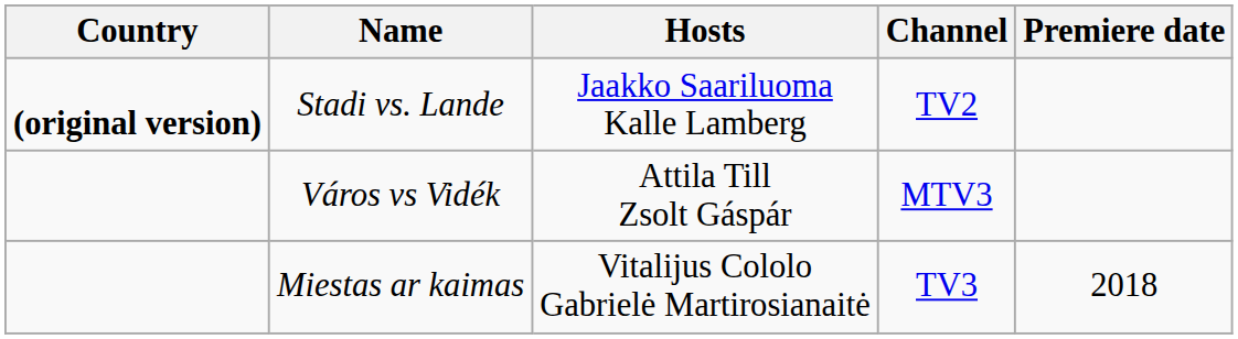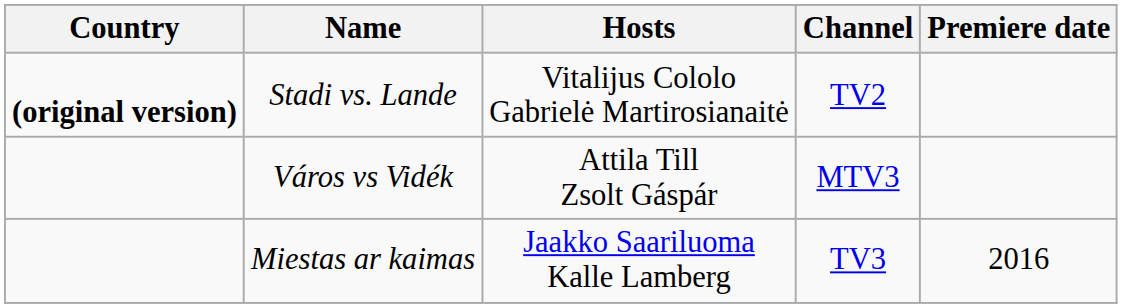Stadi vs. Lande | Hosts: Jaakko Saariluoma Kalle Lamberg -> Vitalijus Cololo Gabrielė Martirosianaitė
Miestas ar kaimas | Hosts: Vitalijus Cololo Gabrielė Martirosianaitė -> Jaakko Saariluoma Kalle Lamberg
Miestas ar kaimas | Premiere date: 2018 -> 2016
